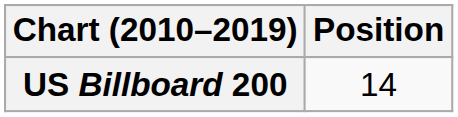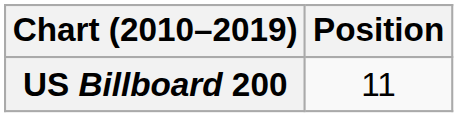US Billboard 200 | Position: 14 -> 11
